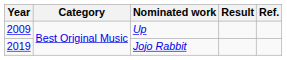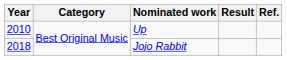Up | Year: 2009 -> 2010
Jojo Rabbit | Year: 2019 -> 2018
